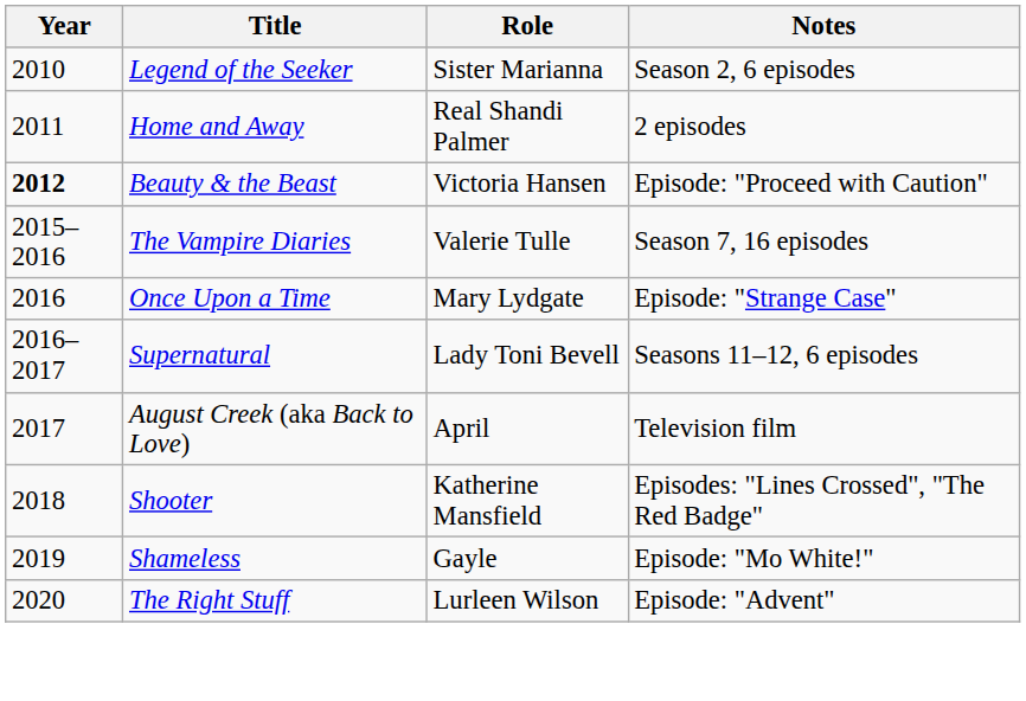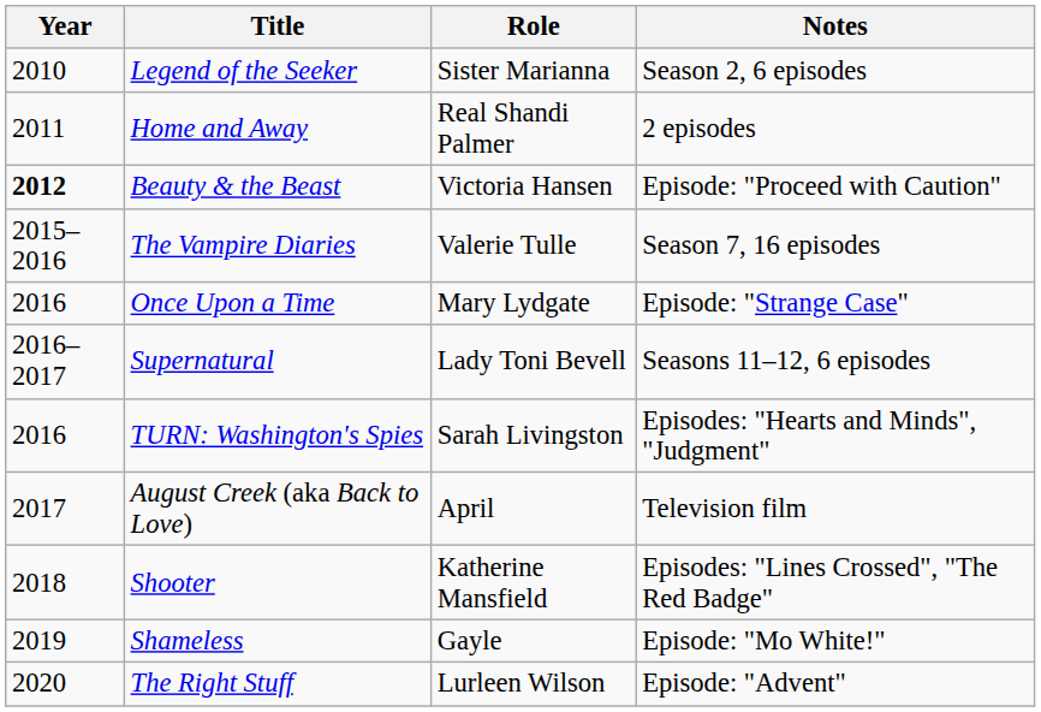+ row: 2016 | TURN: Washington's Spies | Sarah Livingston | Episodes: "Hearts and Minds", "Judgment"
